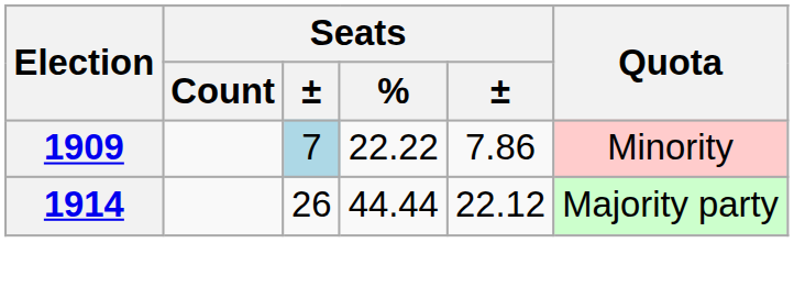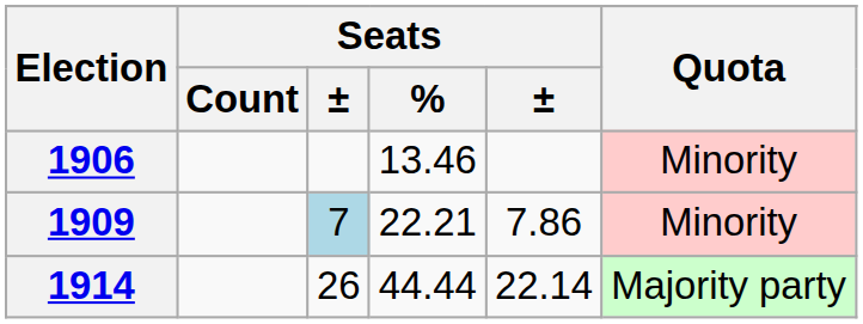+ row: 1906 | 13.46 | Minority
1909 | Seats / %: 22.22 -> 22.21
1914 | column 5: 22.12 -> 22.14
